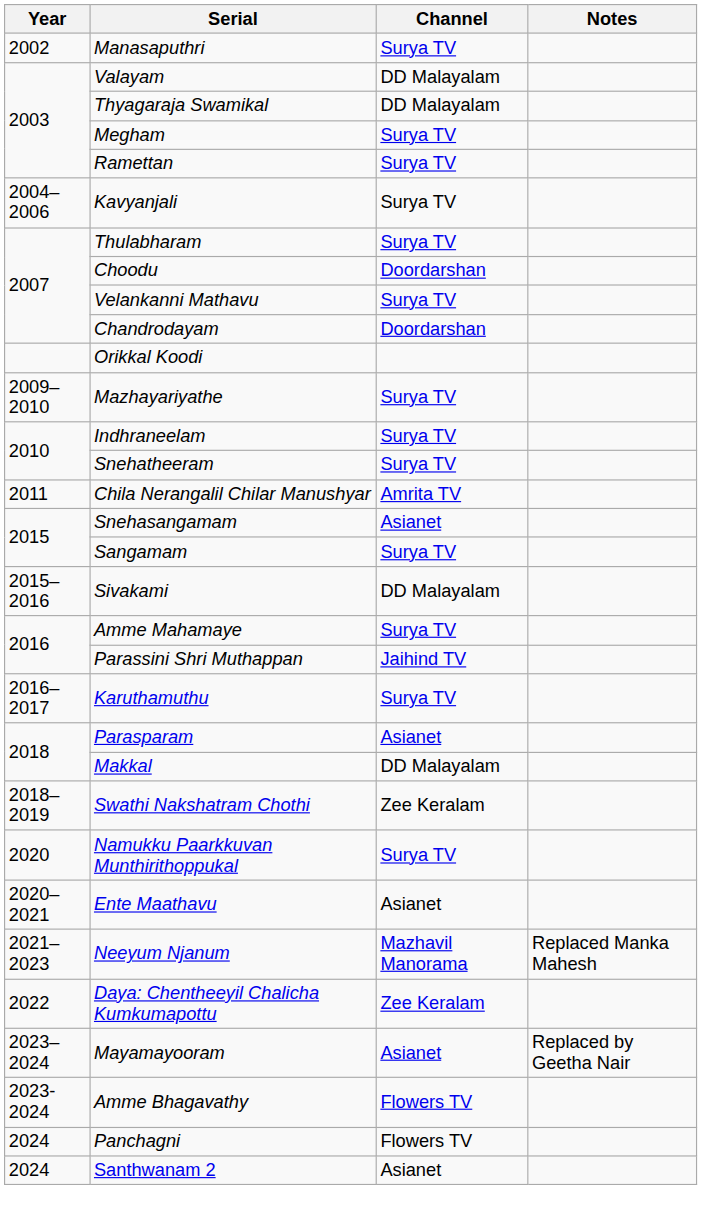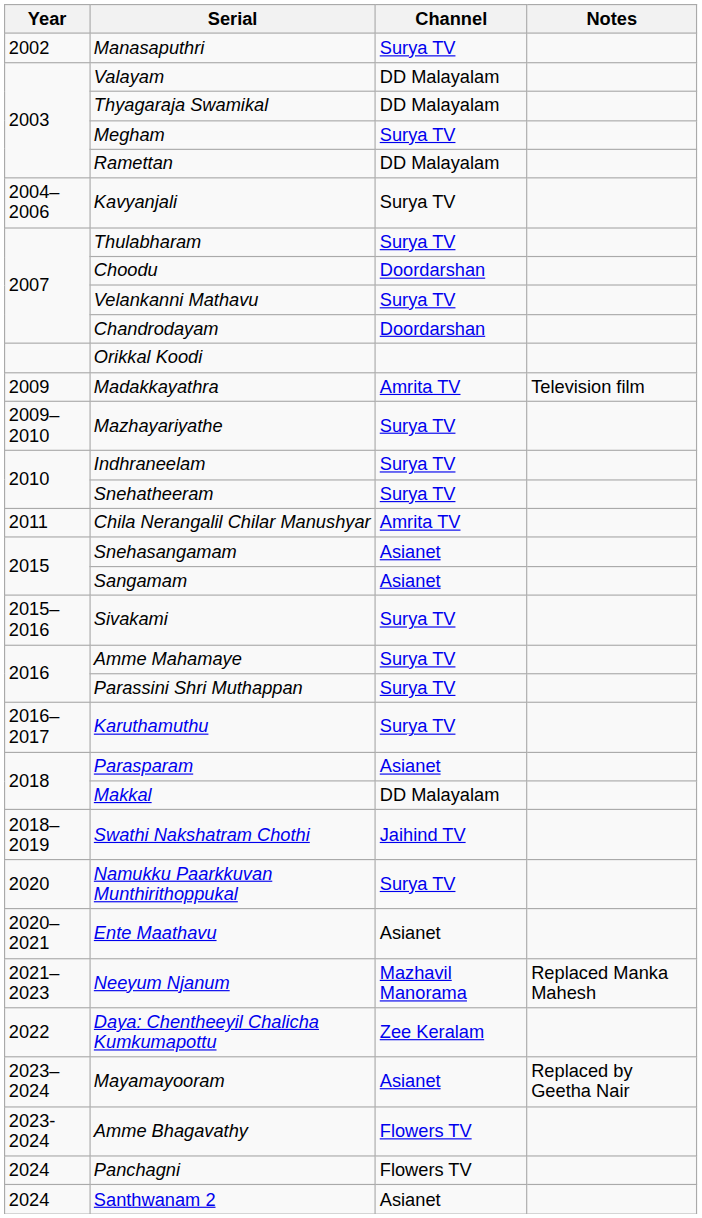Ramettan | Channel: Surya TV -> DD Malayalam
+ row: 2009 | Madakkayathra | Amrita TV | Television film
Sangamam | Channel: Surya TV -> Asianet
Sivakami | Channel: DD Malayalam -> Surya TV
Parassini Shri Muthappan | Channel: Jaihind TV -> Surya TV
Swathi Nakshatram Chothi | Channel: Zee Keralam -> Jaihind TV
